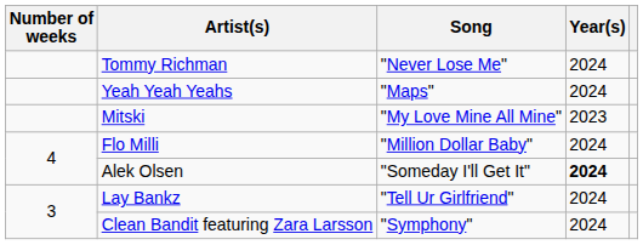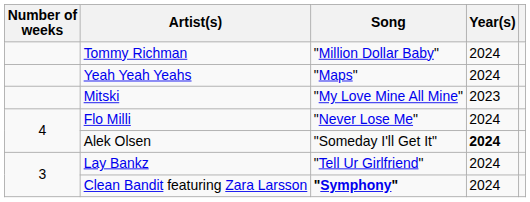Tommy Richman | Song: "Never Lose Me" -> "Million Dollar Baby"
Flo Milli | Song: "Million Dollar Baby" -> "Never Lose Me"
Clean Bandit featuring Zara Larsson | Song: normal -> bold
